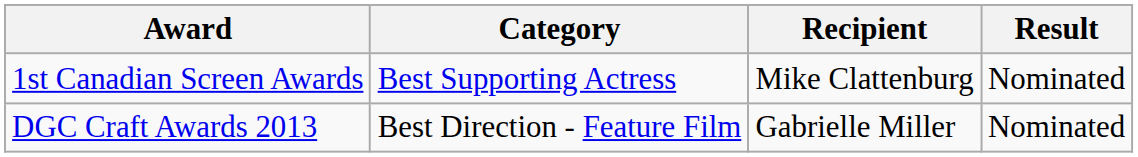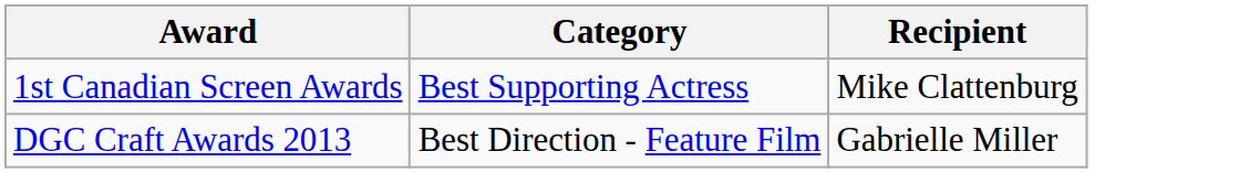- column: Result | Nominated | Nominated
